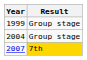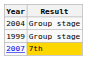rows swapped: 1999 <-> 2004
